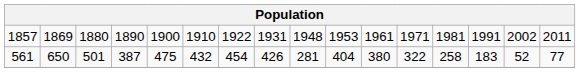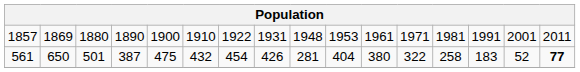1857 | column 15: 2002 -> 2001
561 | column 16: normal -> bold
